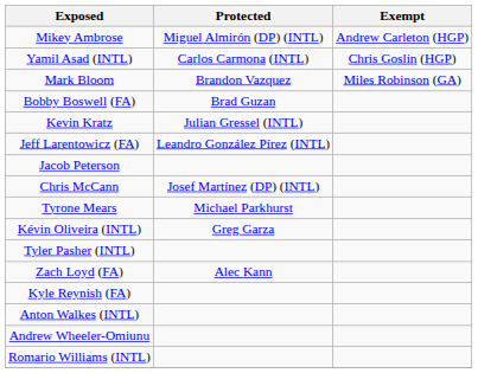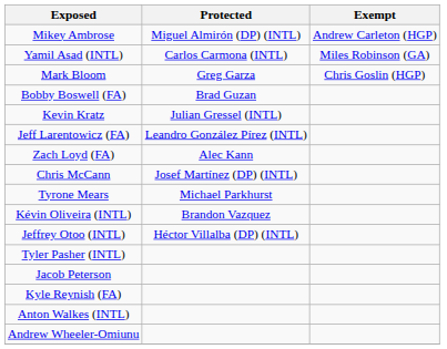Yamil Asad (INTL) | Exempt: Chris Goslin (HGP) -> Miles Robinson (GA)
Mark Bloom | Protected: Brandon Vazquez -> Greg Garza
Mark Bloom | Exempt: Miles Robinson (GA) -> Chris Goslin (HGP)
rows swapped: Zach Loyd (FA) <-> Jacob Peterson
Kévin Oliveira (INTL) | Protected: Greg Garza -> Brandon Vazquez
+ row: Jeffrey Otoo (INTL) | Héctor Villalba (DP) (INTL)
- row: Romario Williams (INTL)
